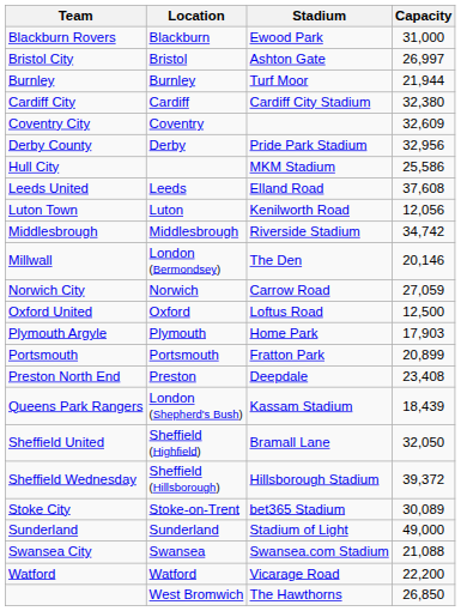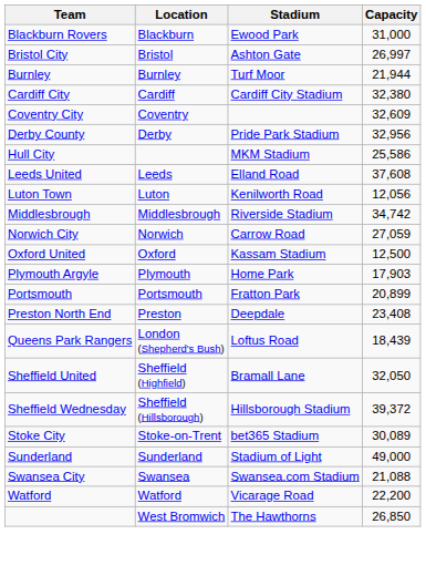- row: Millwall | London (Bermondsey) | The Den | 20,146
Oxford United | Stadium: Loftus Road -> Kassam Stadium
Queens Park Rangers | Stadium: Kassam Stadium -> Loftus Road
